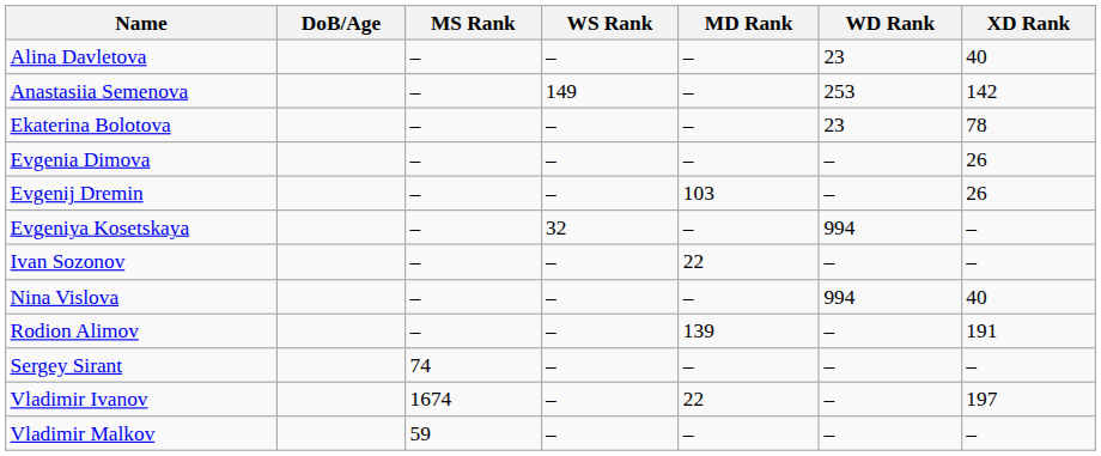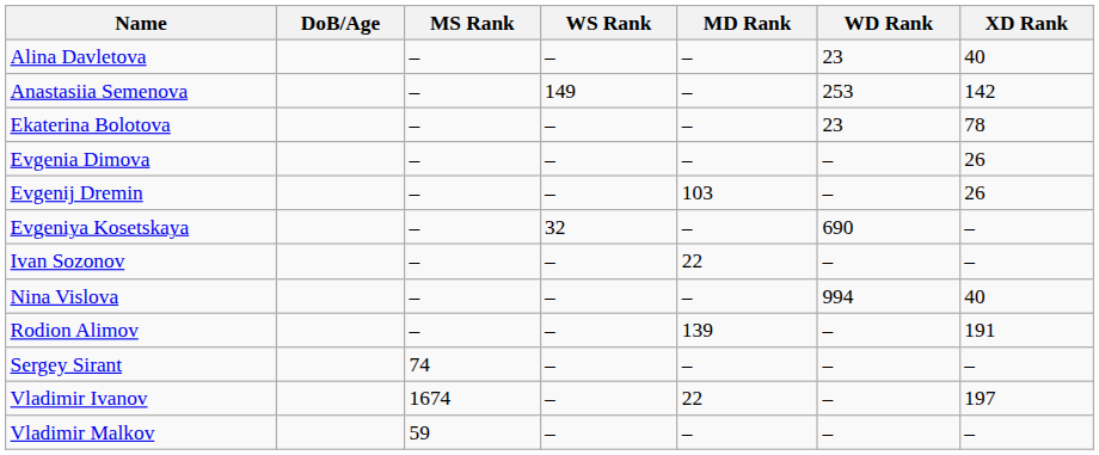Evgeniya Kosetskaya | WD Rank: 994 -> 690
